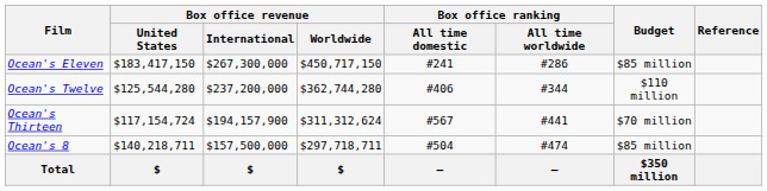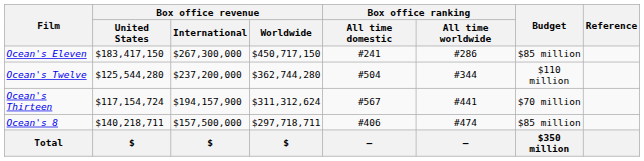Ocean's Twelve | Box office ranking / All time domestic: #406 -> #504
Ocean's 8 | Box office ranking / All time domestic: #504 -> #406
